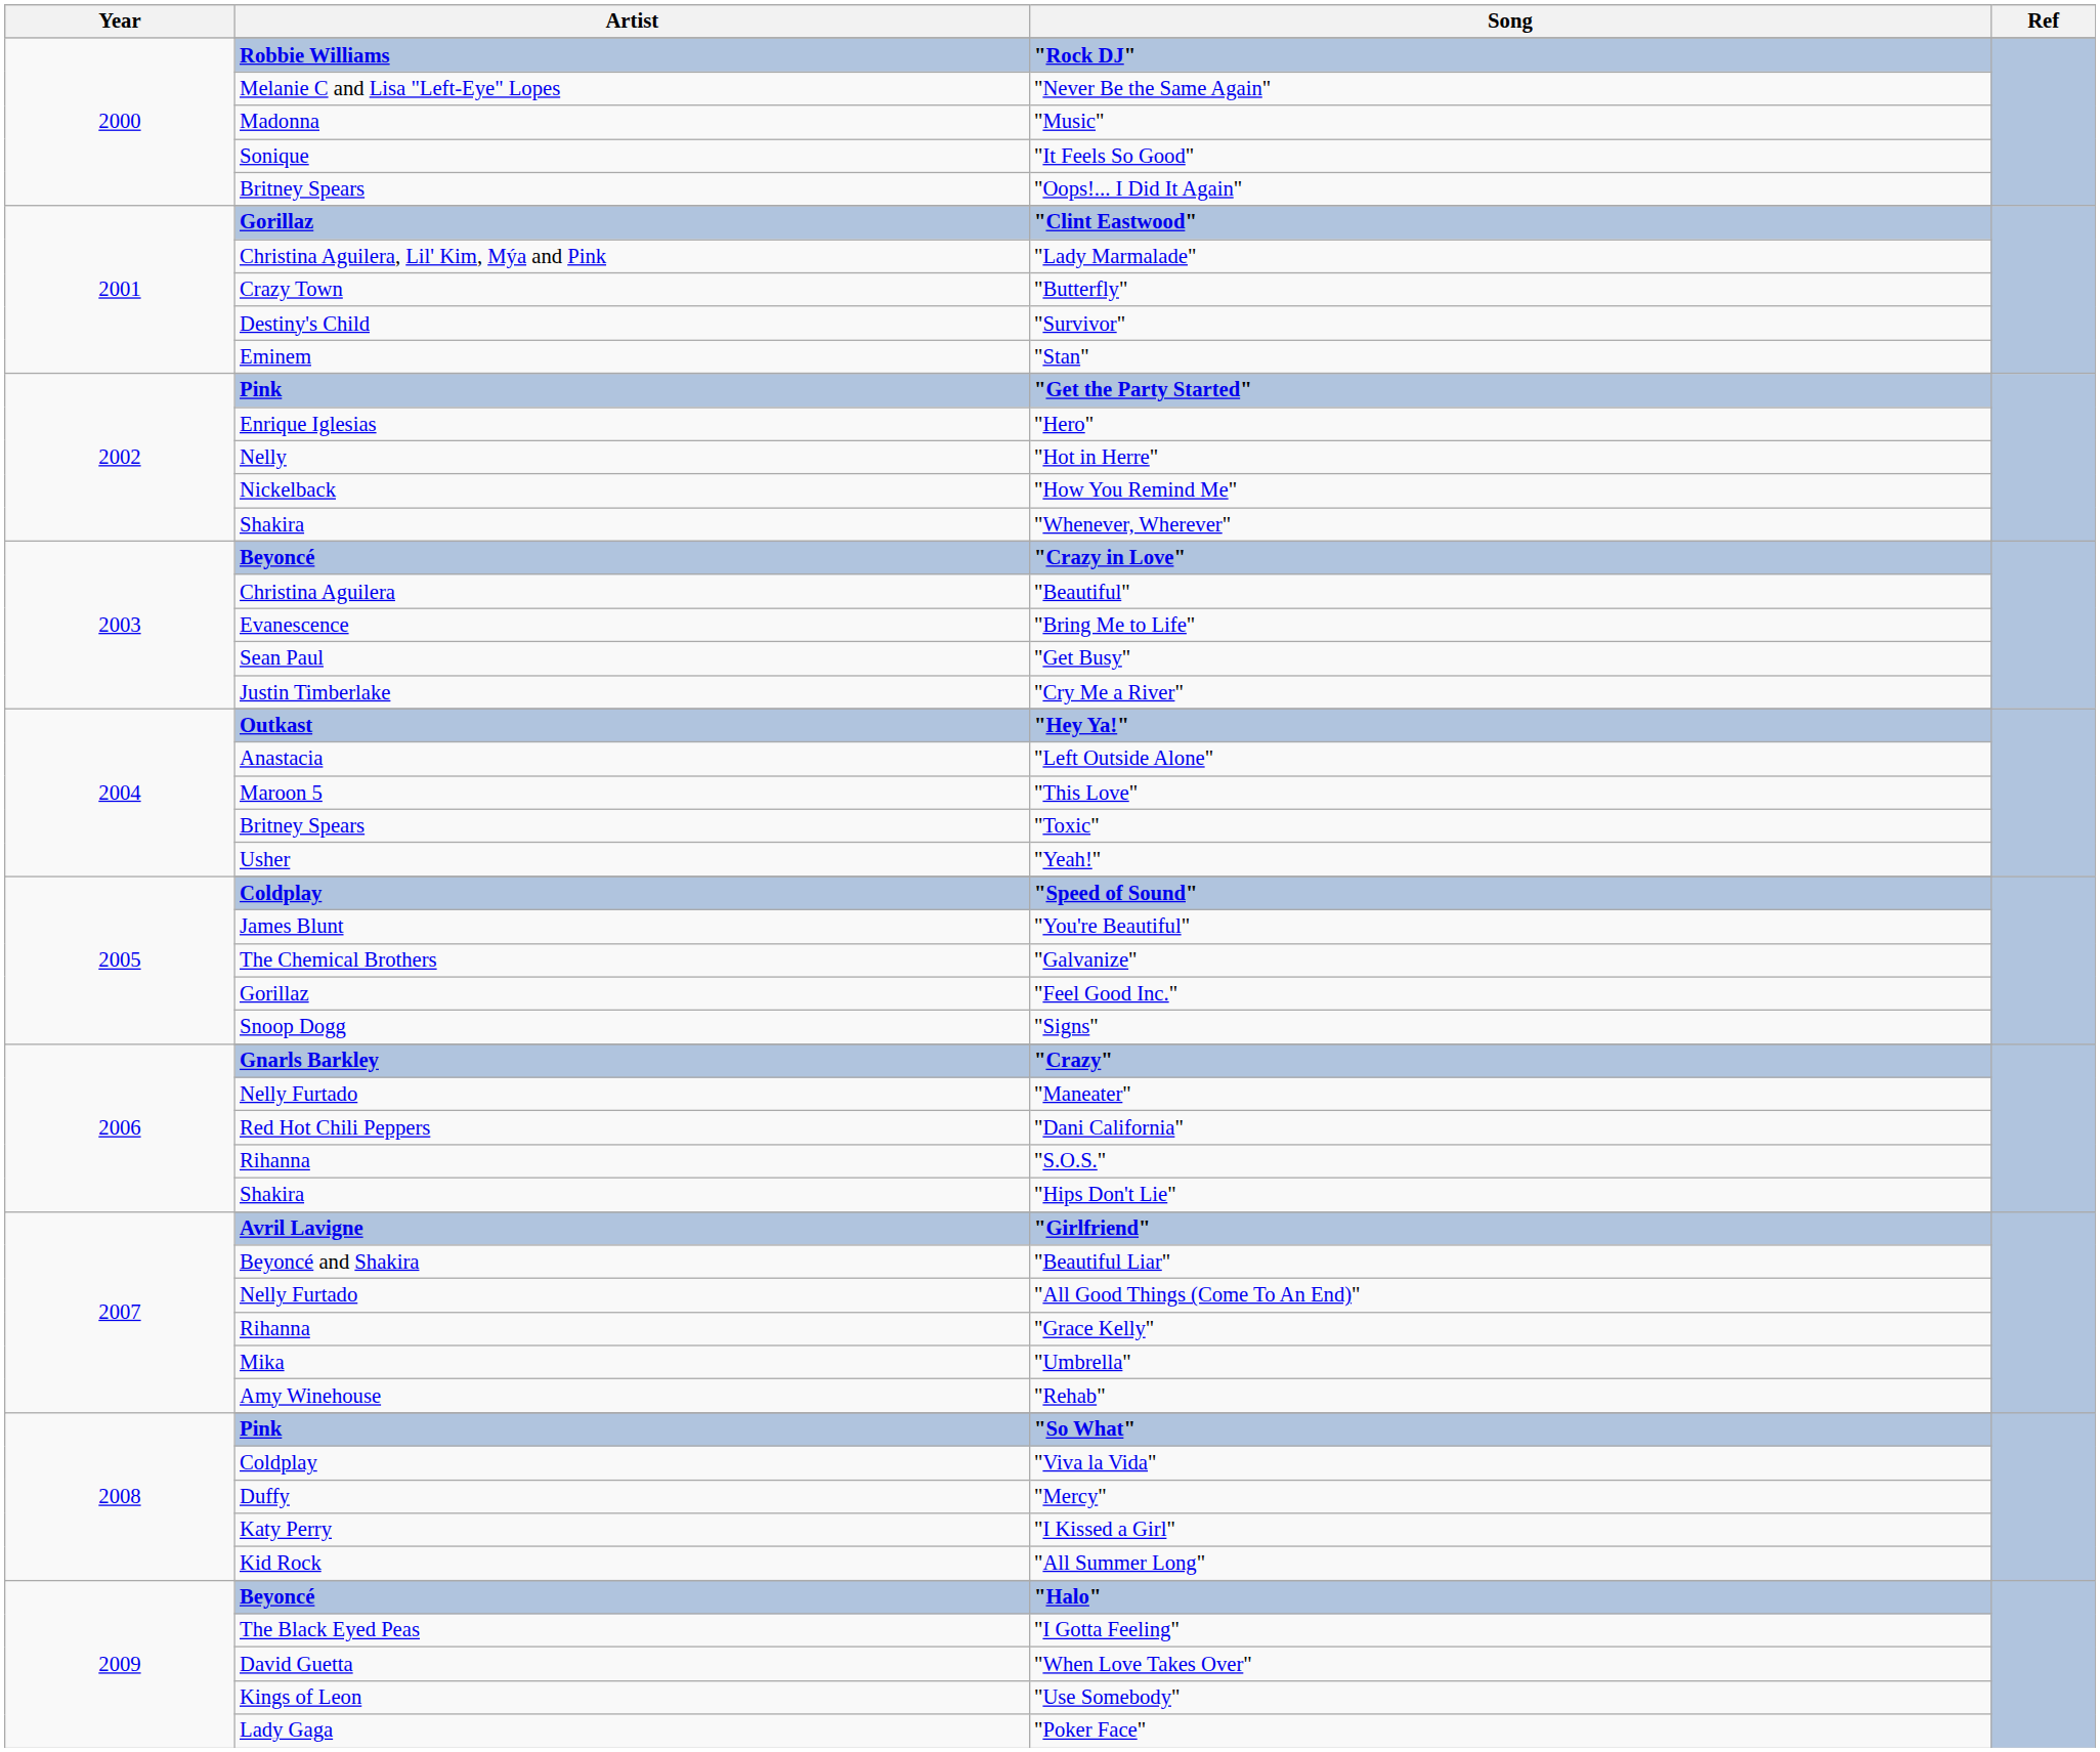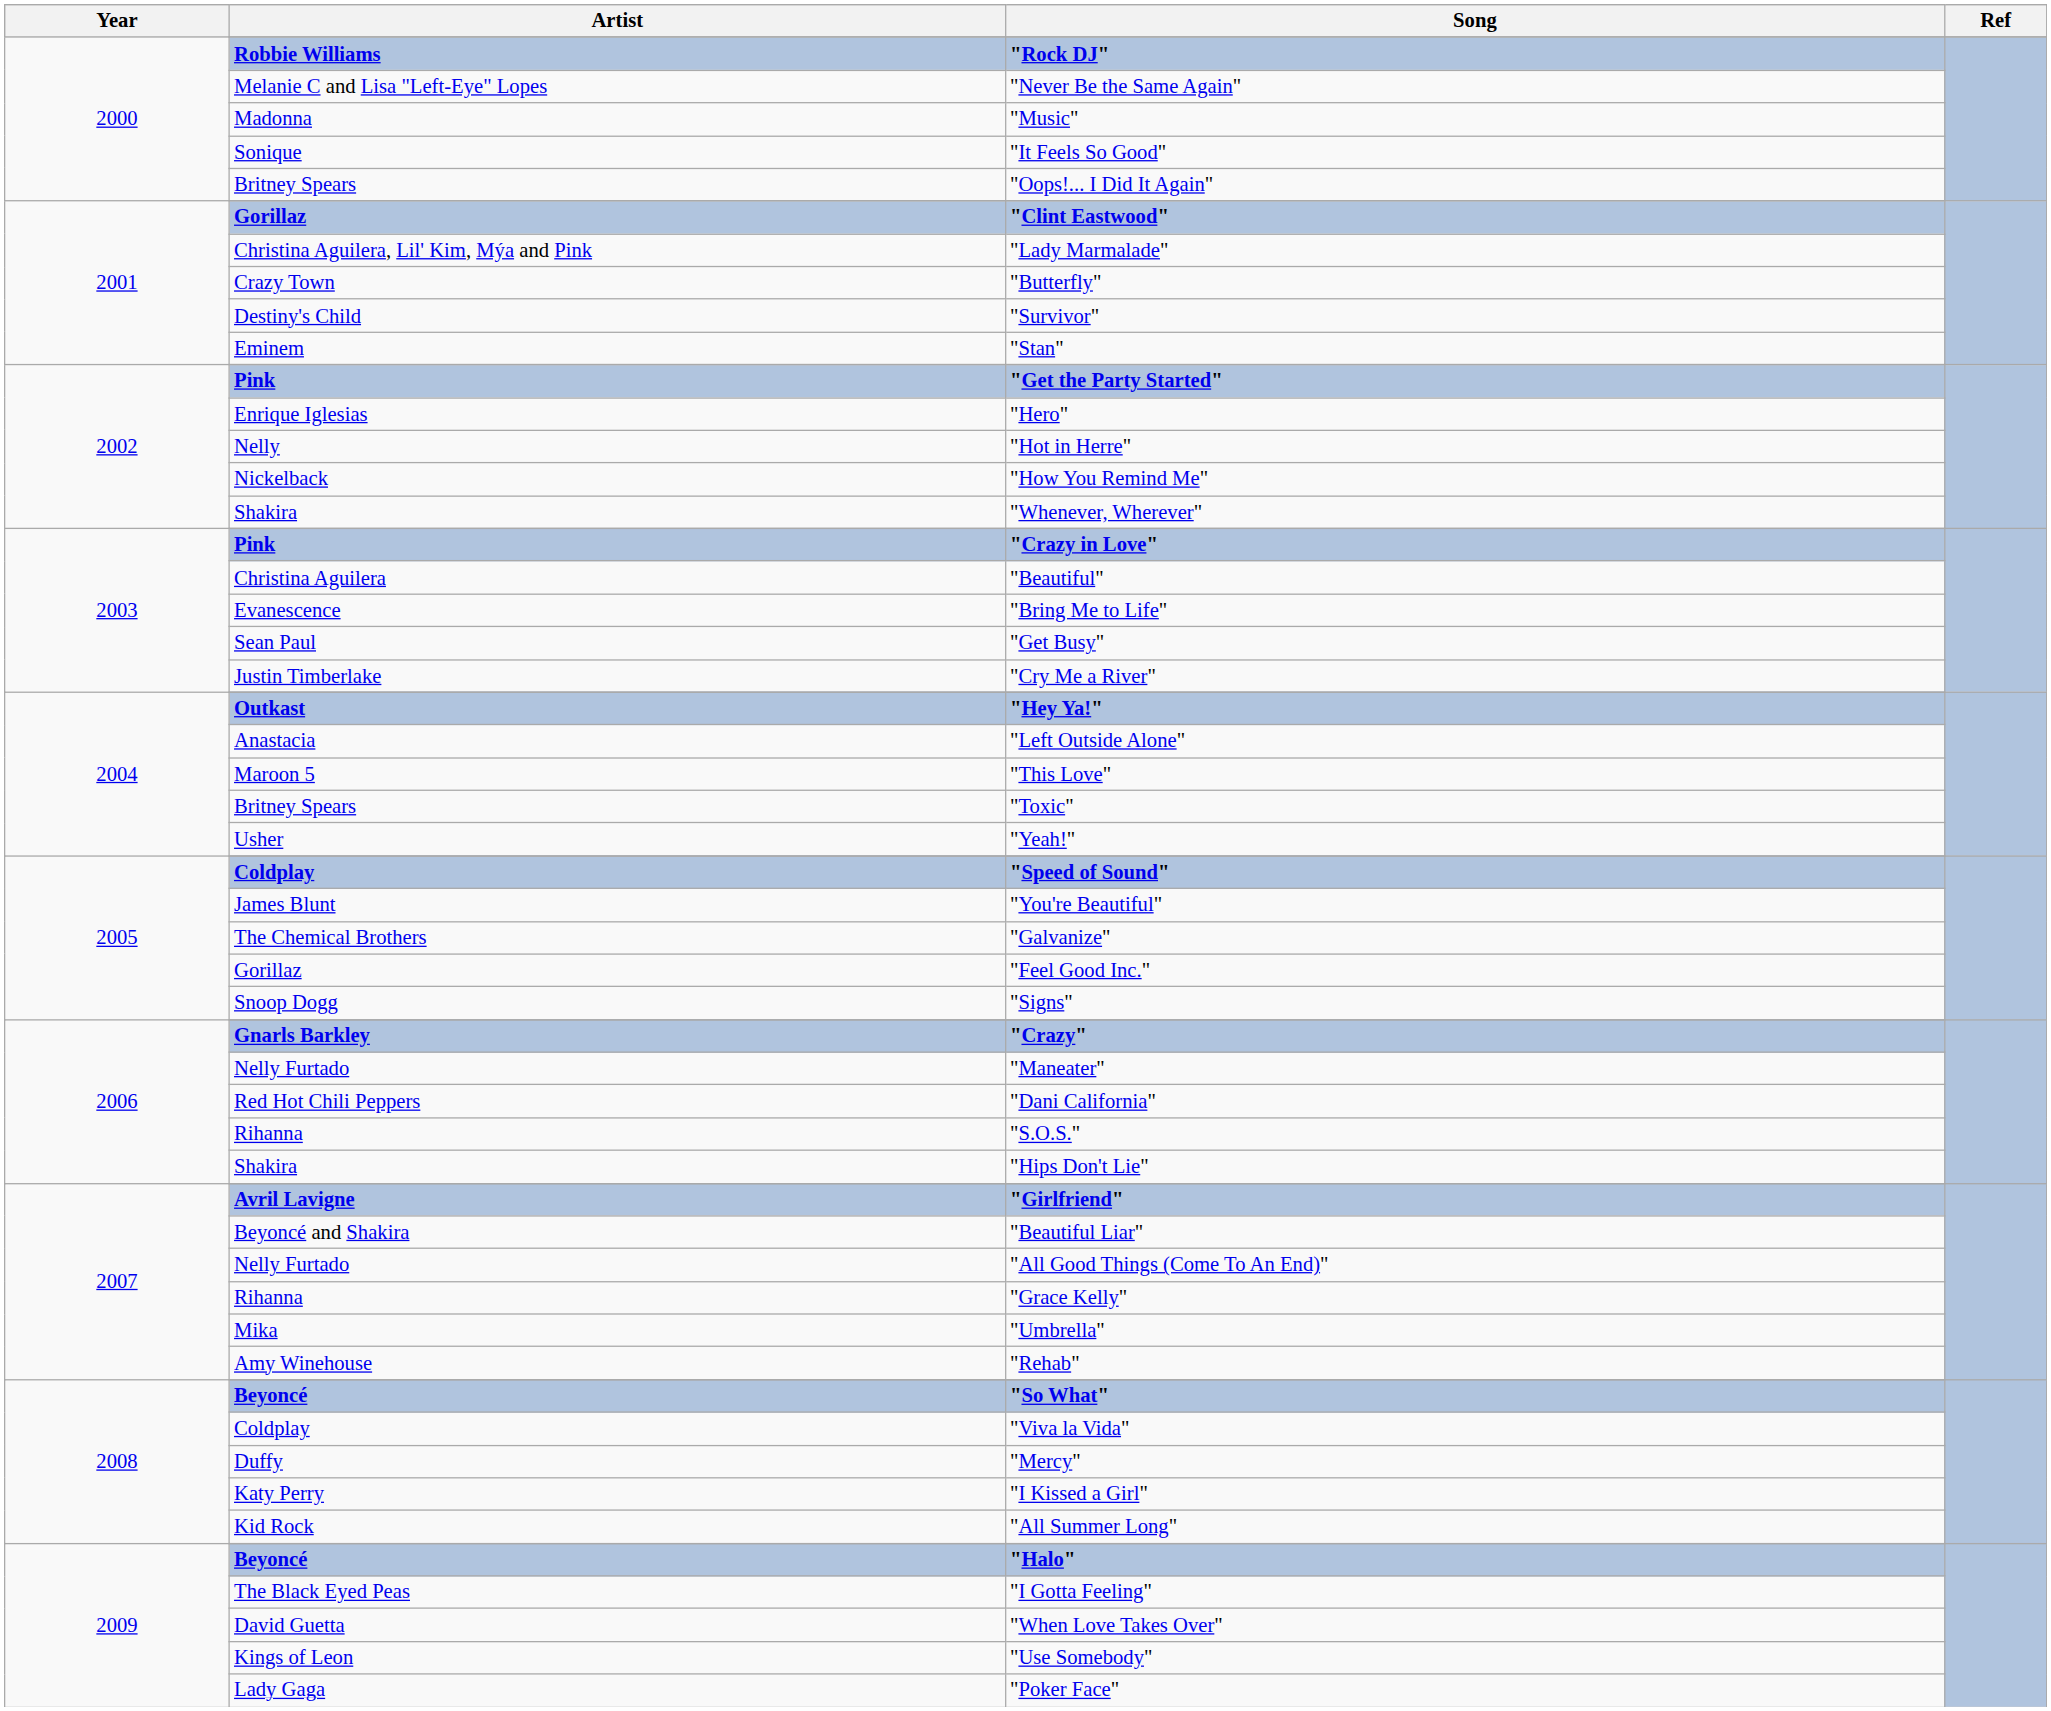"Crazy in Love" | Artist: Beyoncé -> Pink
"So What" | Artist: Pink -> Beyoncé
